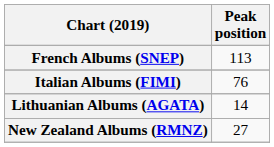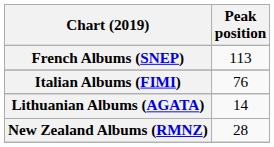New Zealand Albums (RMNZ) | Peak position: 27 -> 28
